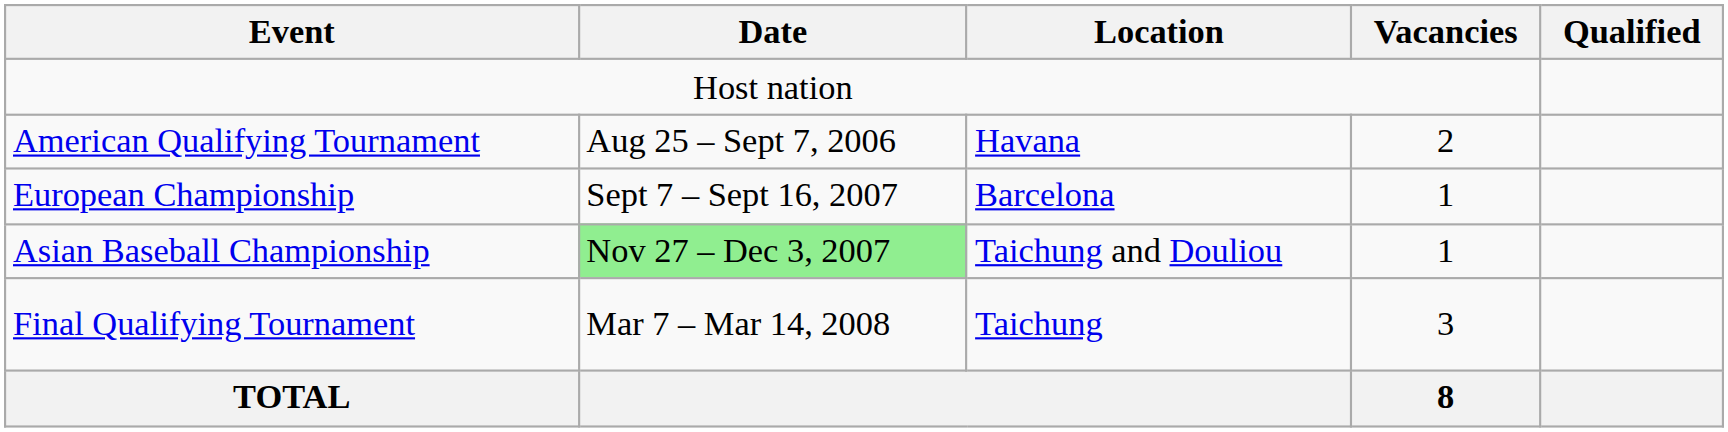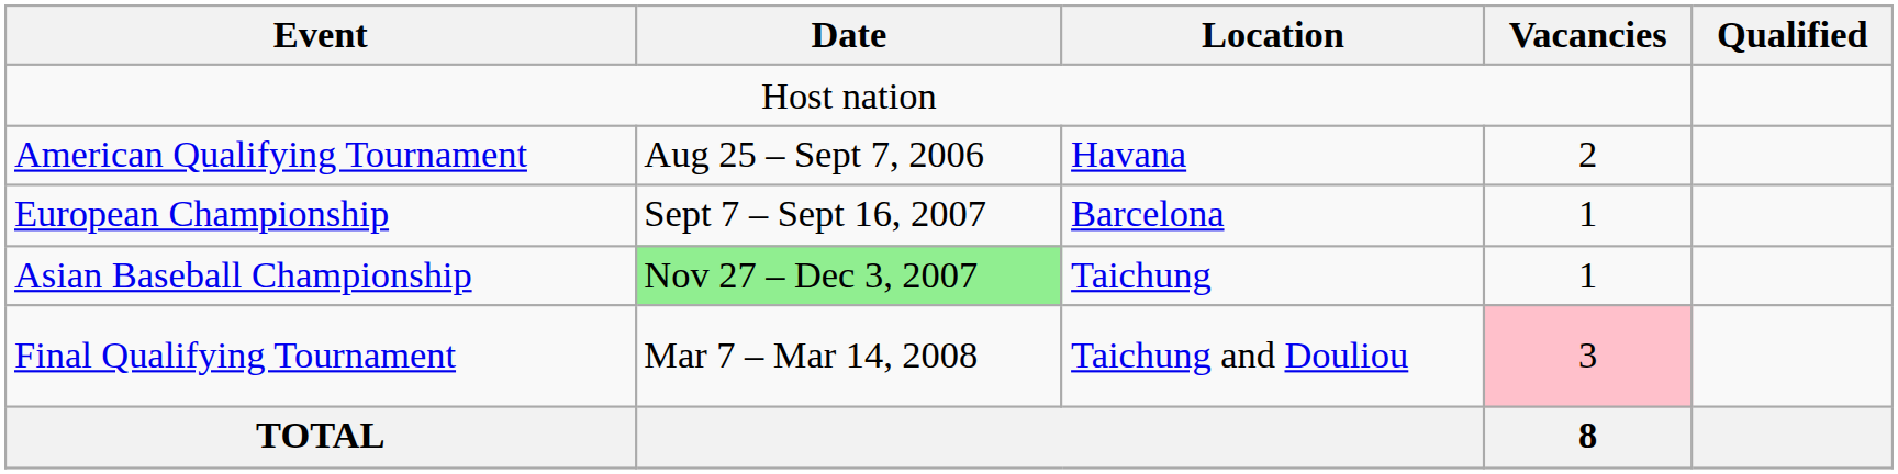Asian Baseball Championship | Location: Taichung and Douliou -> Taichung
Final Qualifying Tournament | Location: Taichung -> Taichung and Douliou
Final Qualifying Tournament | Vacancies: no background -> pink background
